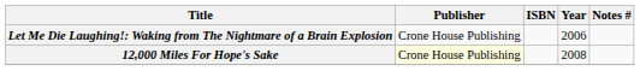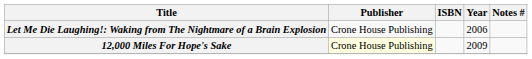12,000 Miles For Hope's Sake | Year: 2008 -> 2009
